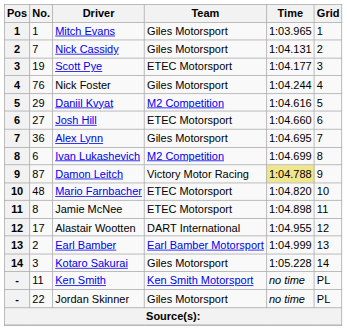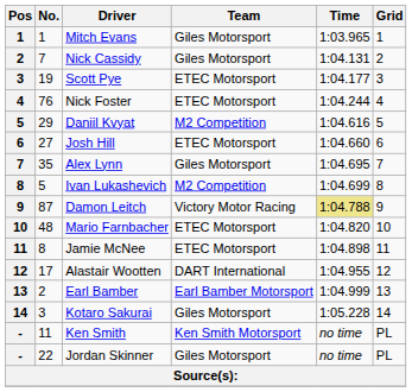Nick Foster | Team: Giles Motorsport -> ETEC Motorsport
Alex Lynn | No.: 36 -> 35
Ivan Lukashevich | No.: 6 -> 5
